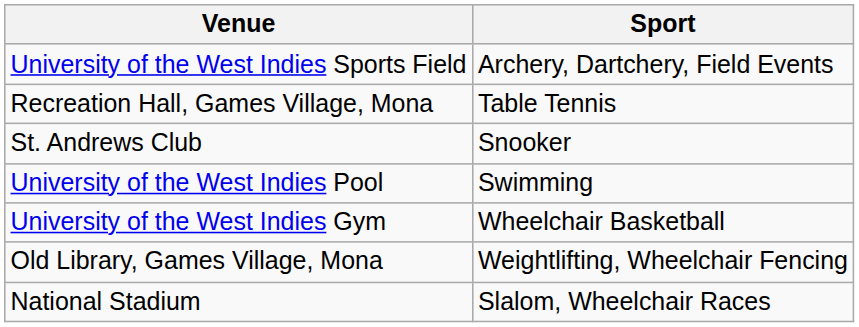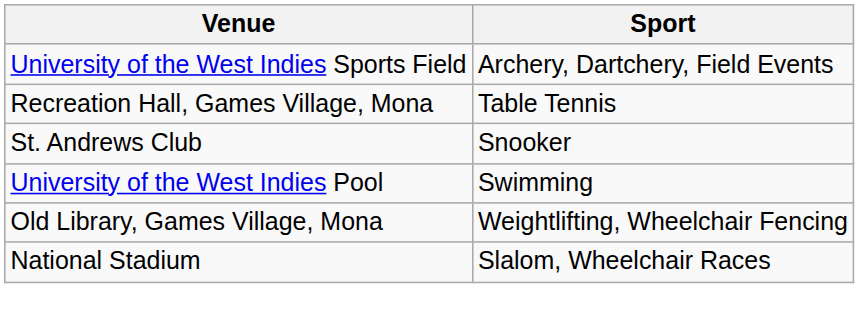- row: University of the West Indies Gym | Wheelchair Basketball
